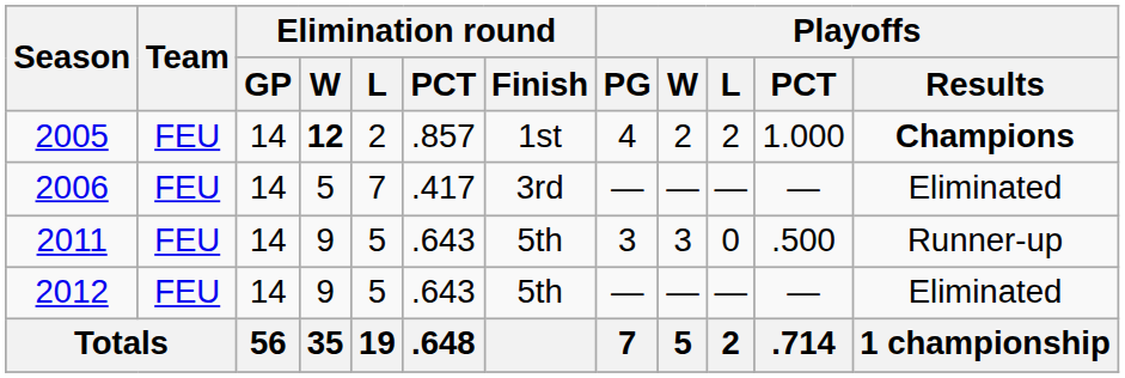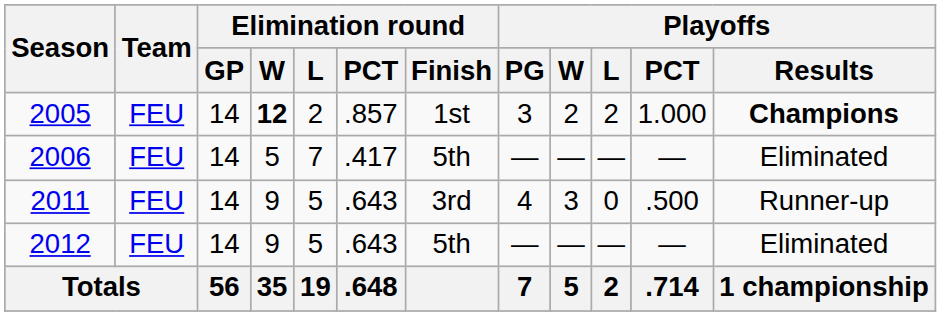2005 | Playoffs / PG: 4 -> 3
2006 | Elimination round / Finish: 3rd -> 5th
2011 | Elimination round / Finish: 5th -> 3rd
2011 | Playoffs / PG: 3 -> 4
